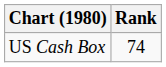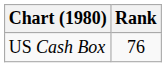US Cash Box | Rank: 74 -> 76
